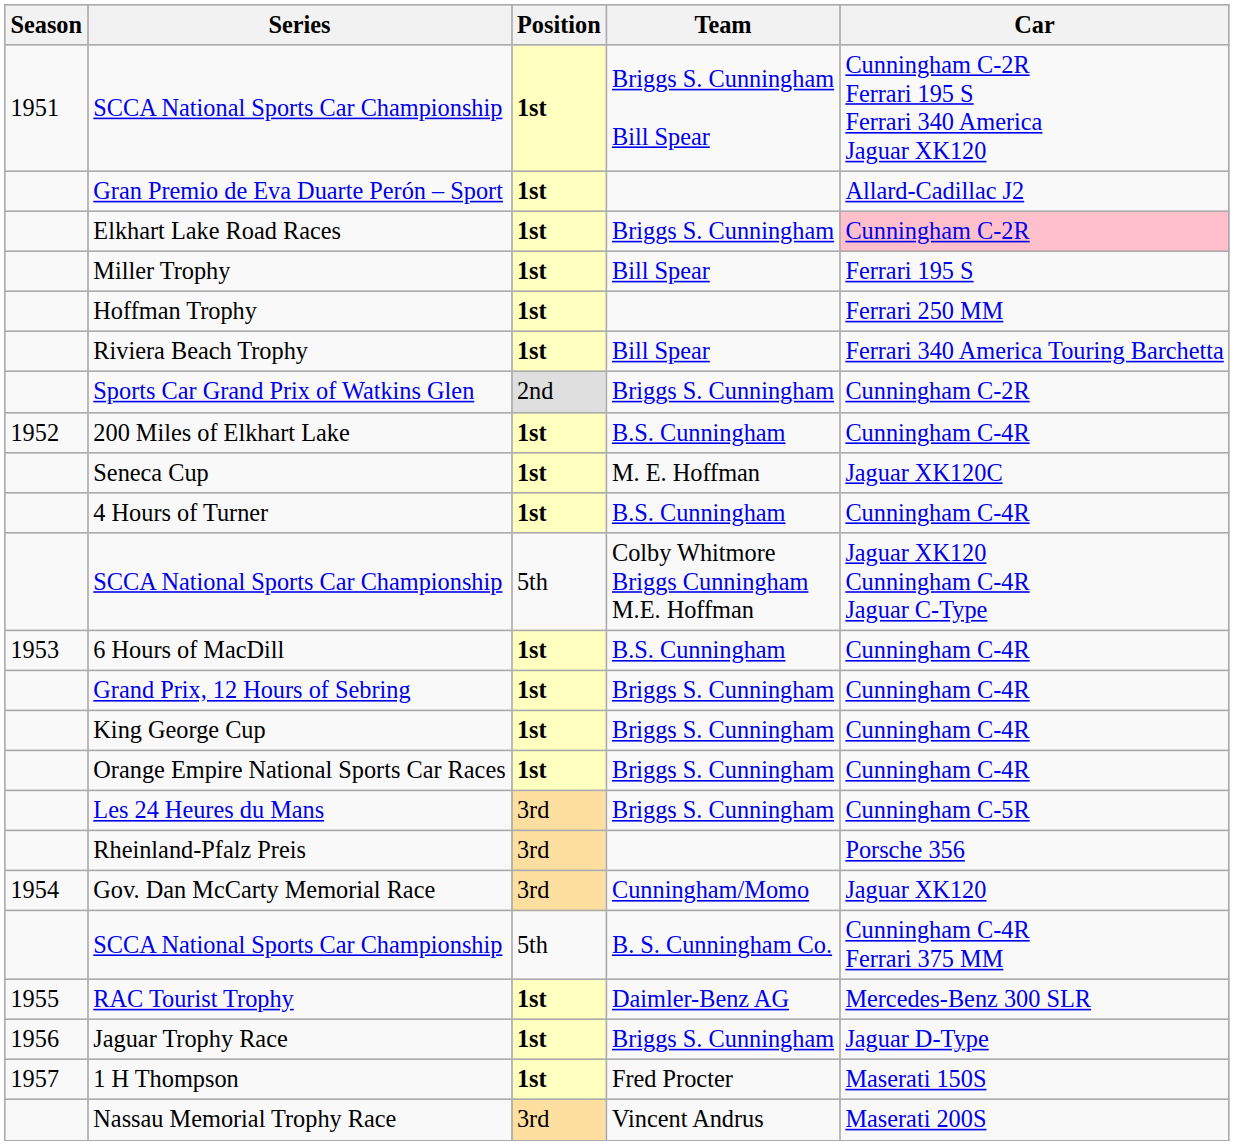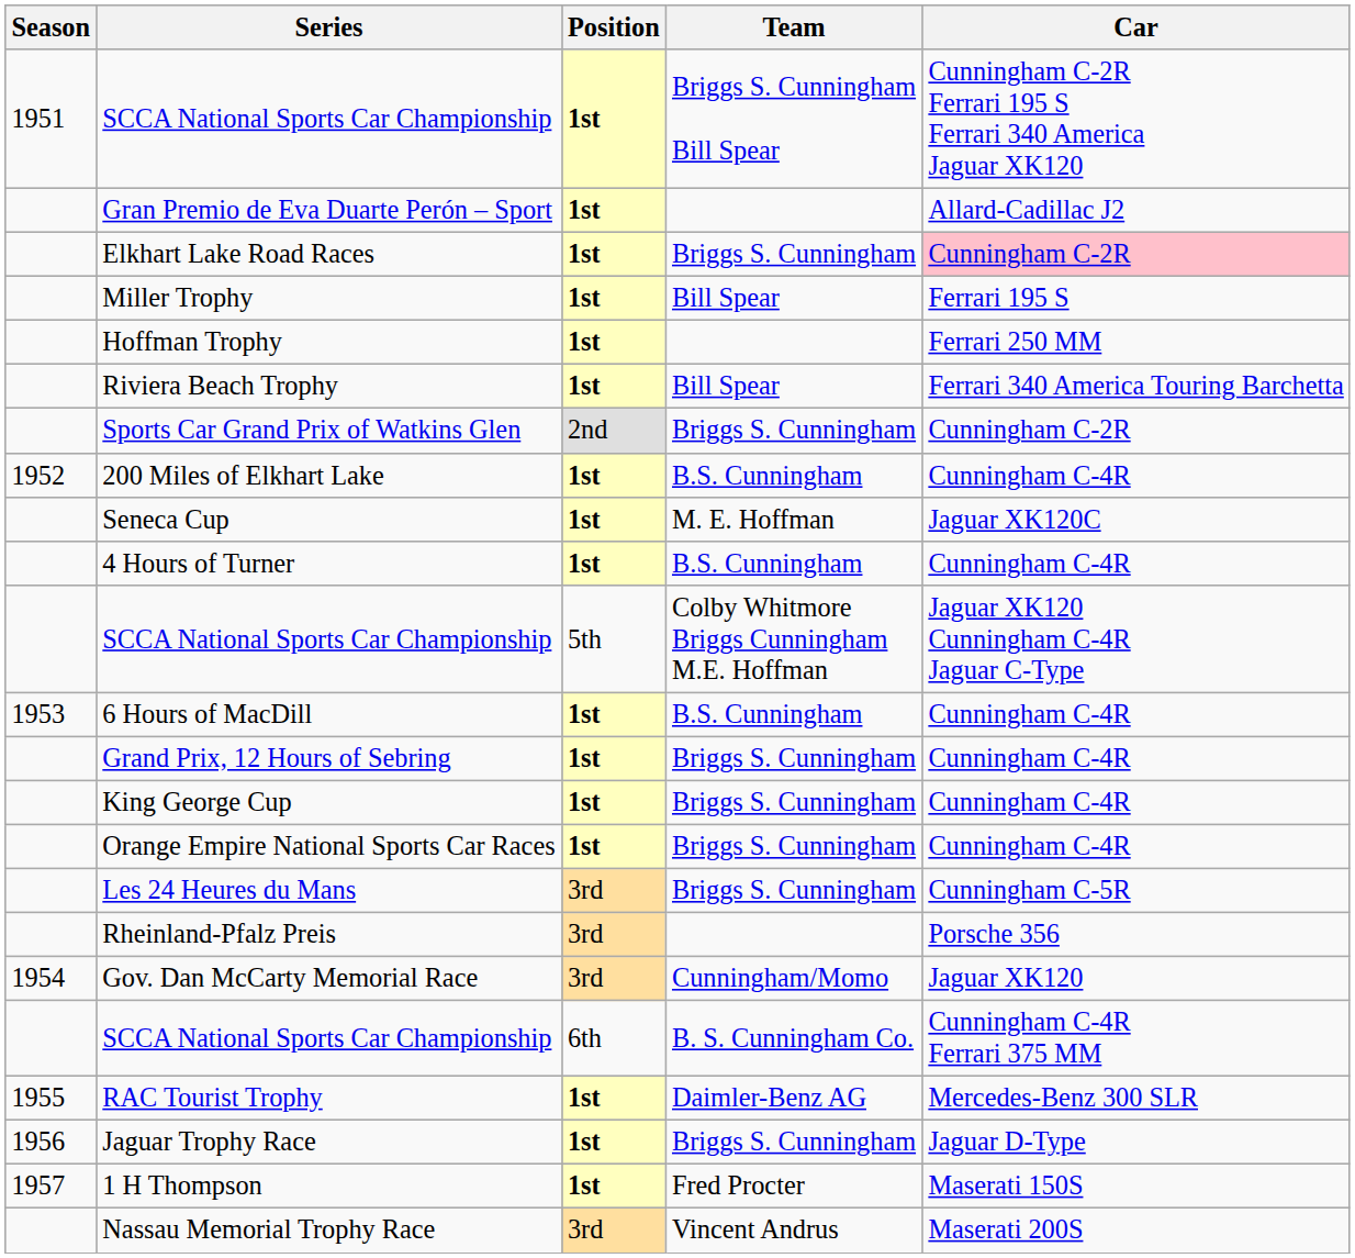SCCA National Sports Car Championship / B. S. Cunningham Co. | Position: 5th -> 6th
